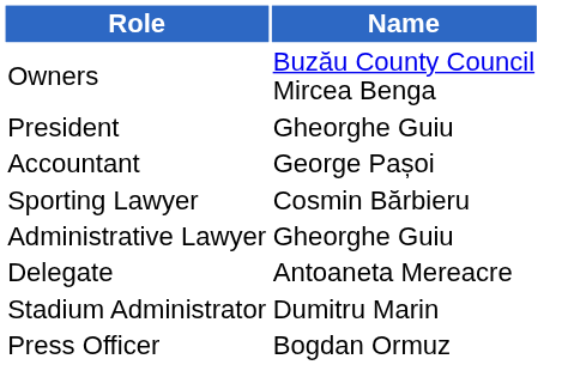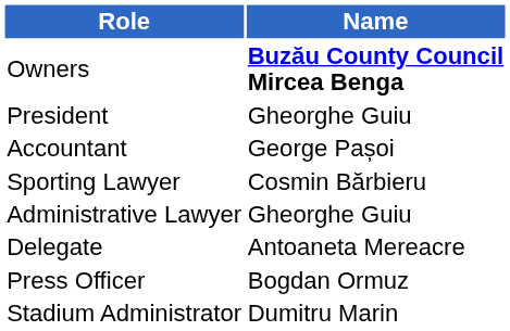Owners | Name: normal -> bold
rows swapped: Press Officer <-> Stadium Administrator
